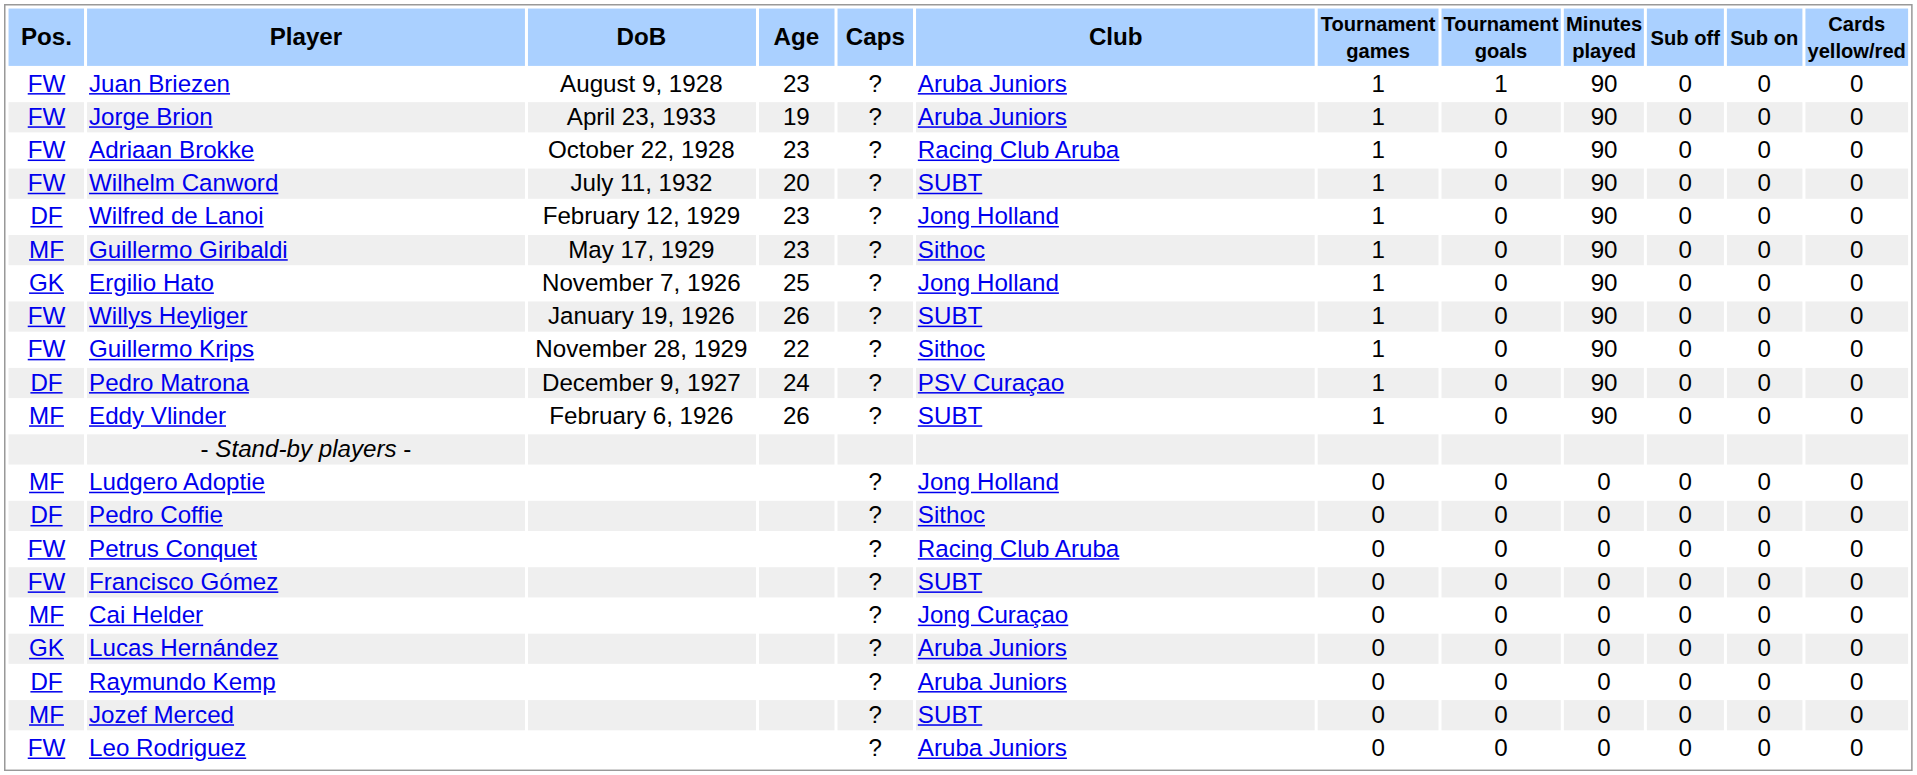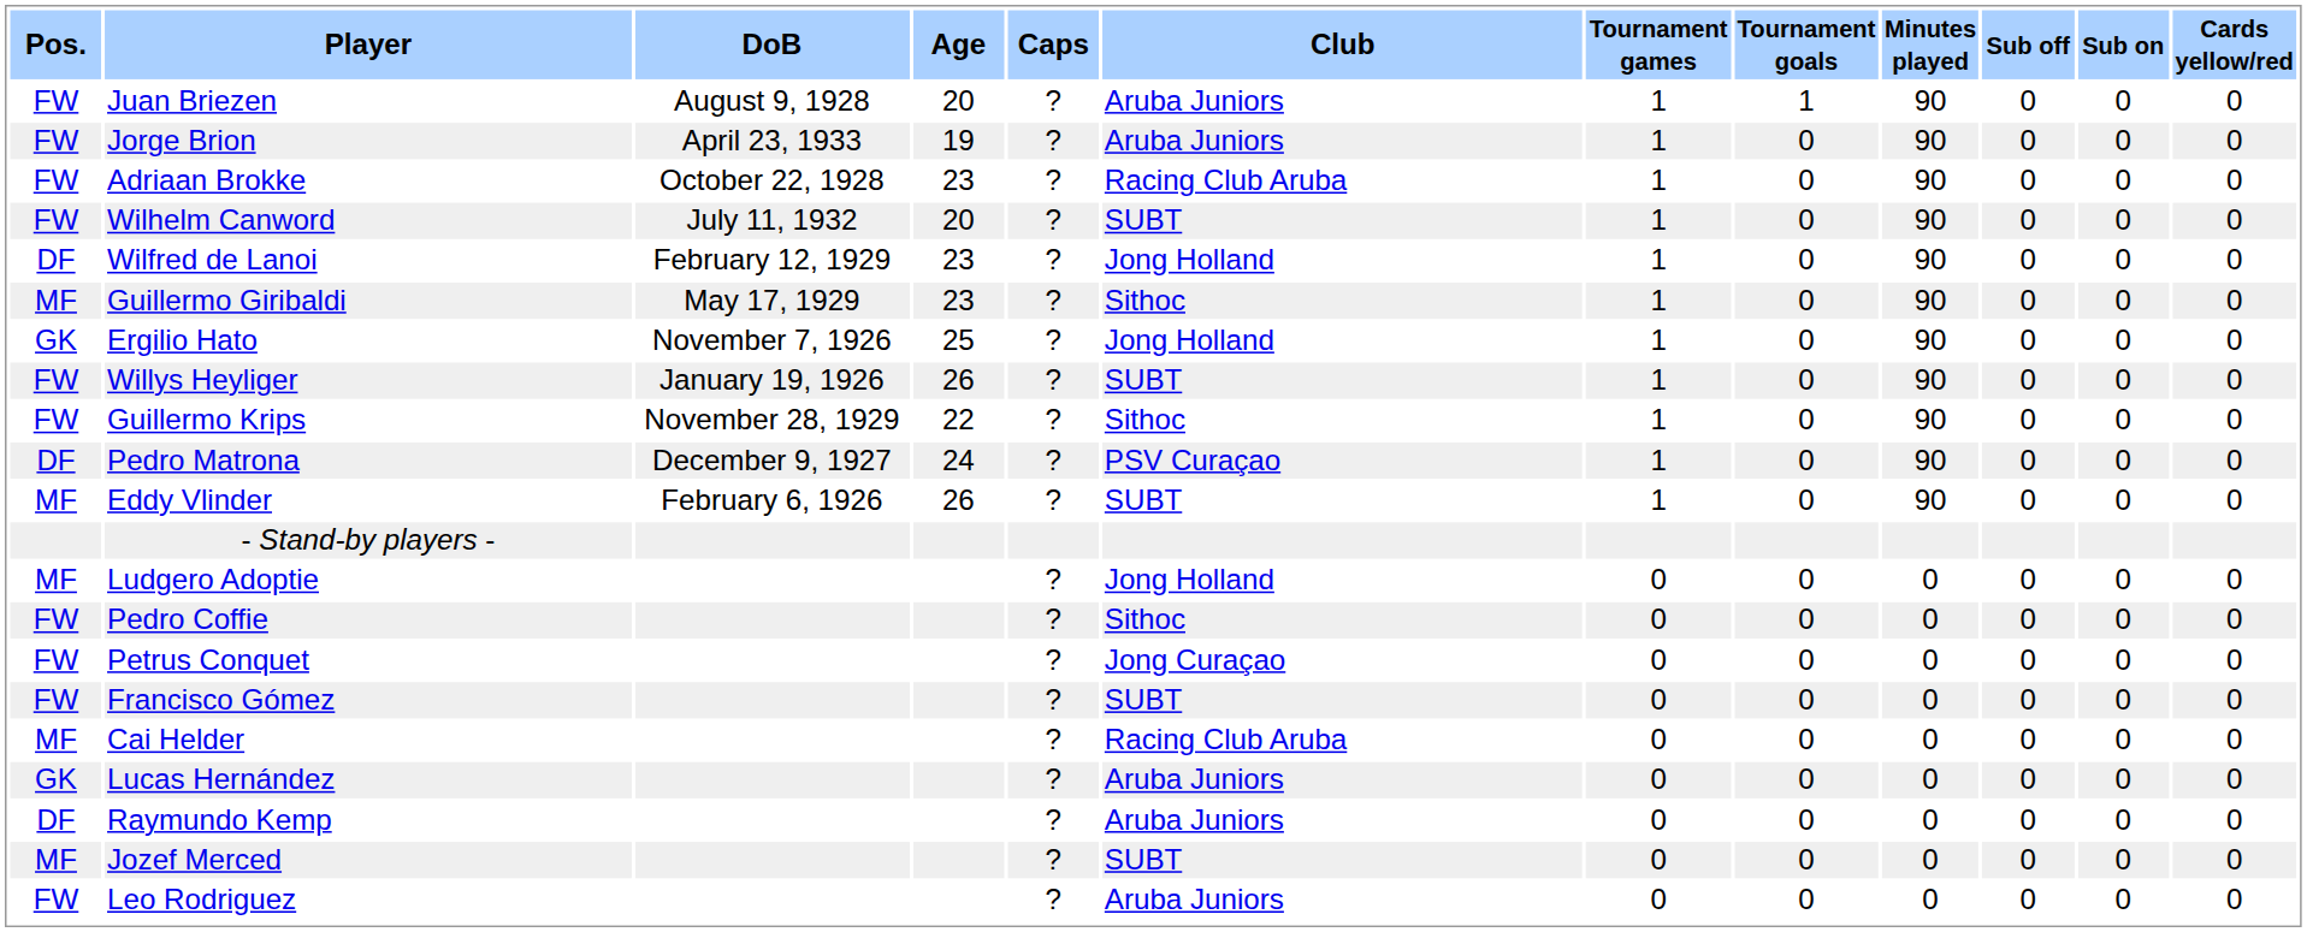Juan Briezen | Age: 23 -> 20
Pedro Coffie | Pos.: DF -> FW
Petrus Conquet | Club: Racing Club Aruba -> Jong Curaçao
Cai Helder | Club: Jong Curaçao -> Racing Club Aruba
